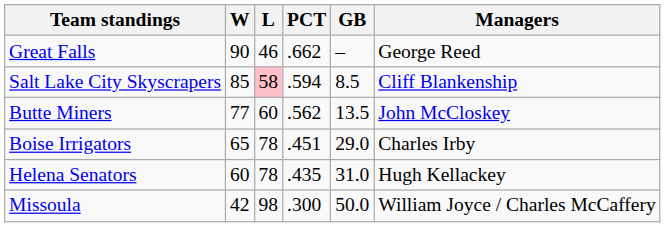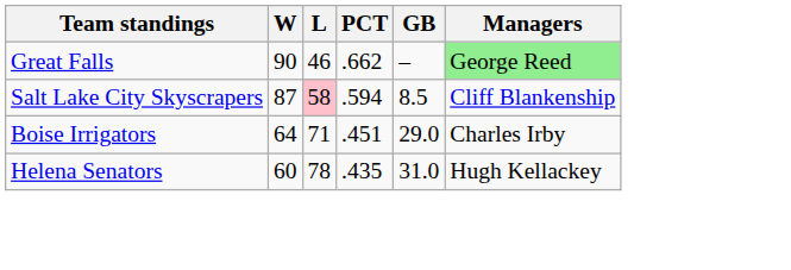Great Falls | Managers: no background -> lightgreen background
Salt Lake City Skyscrapers | W: 85 -> 87
- row: Butte Miners | 77 | 60 | .562 | 13.5 | John McCloskey
Boise Irrigators | W: 65 -> 64
Boise Irrigators | L: 78 -> 71
- row: Missoula | 42 | 98 | .300 | 50.0 | William Joyce / Charles McCaffery
